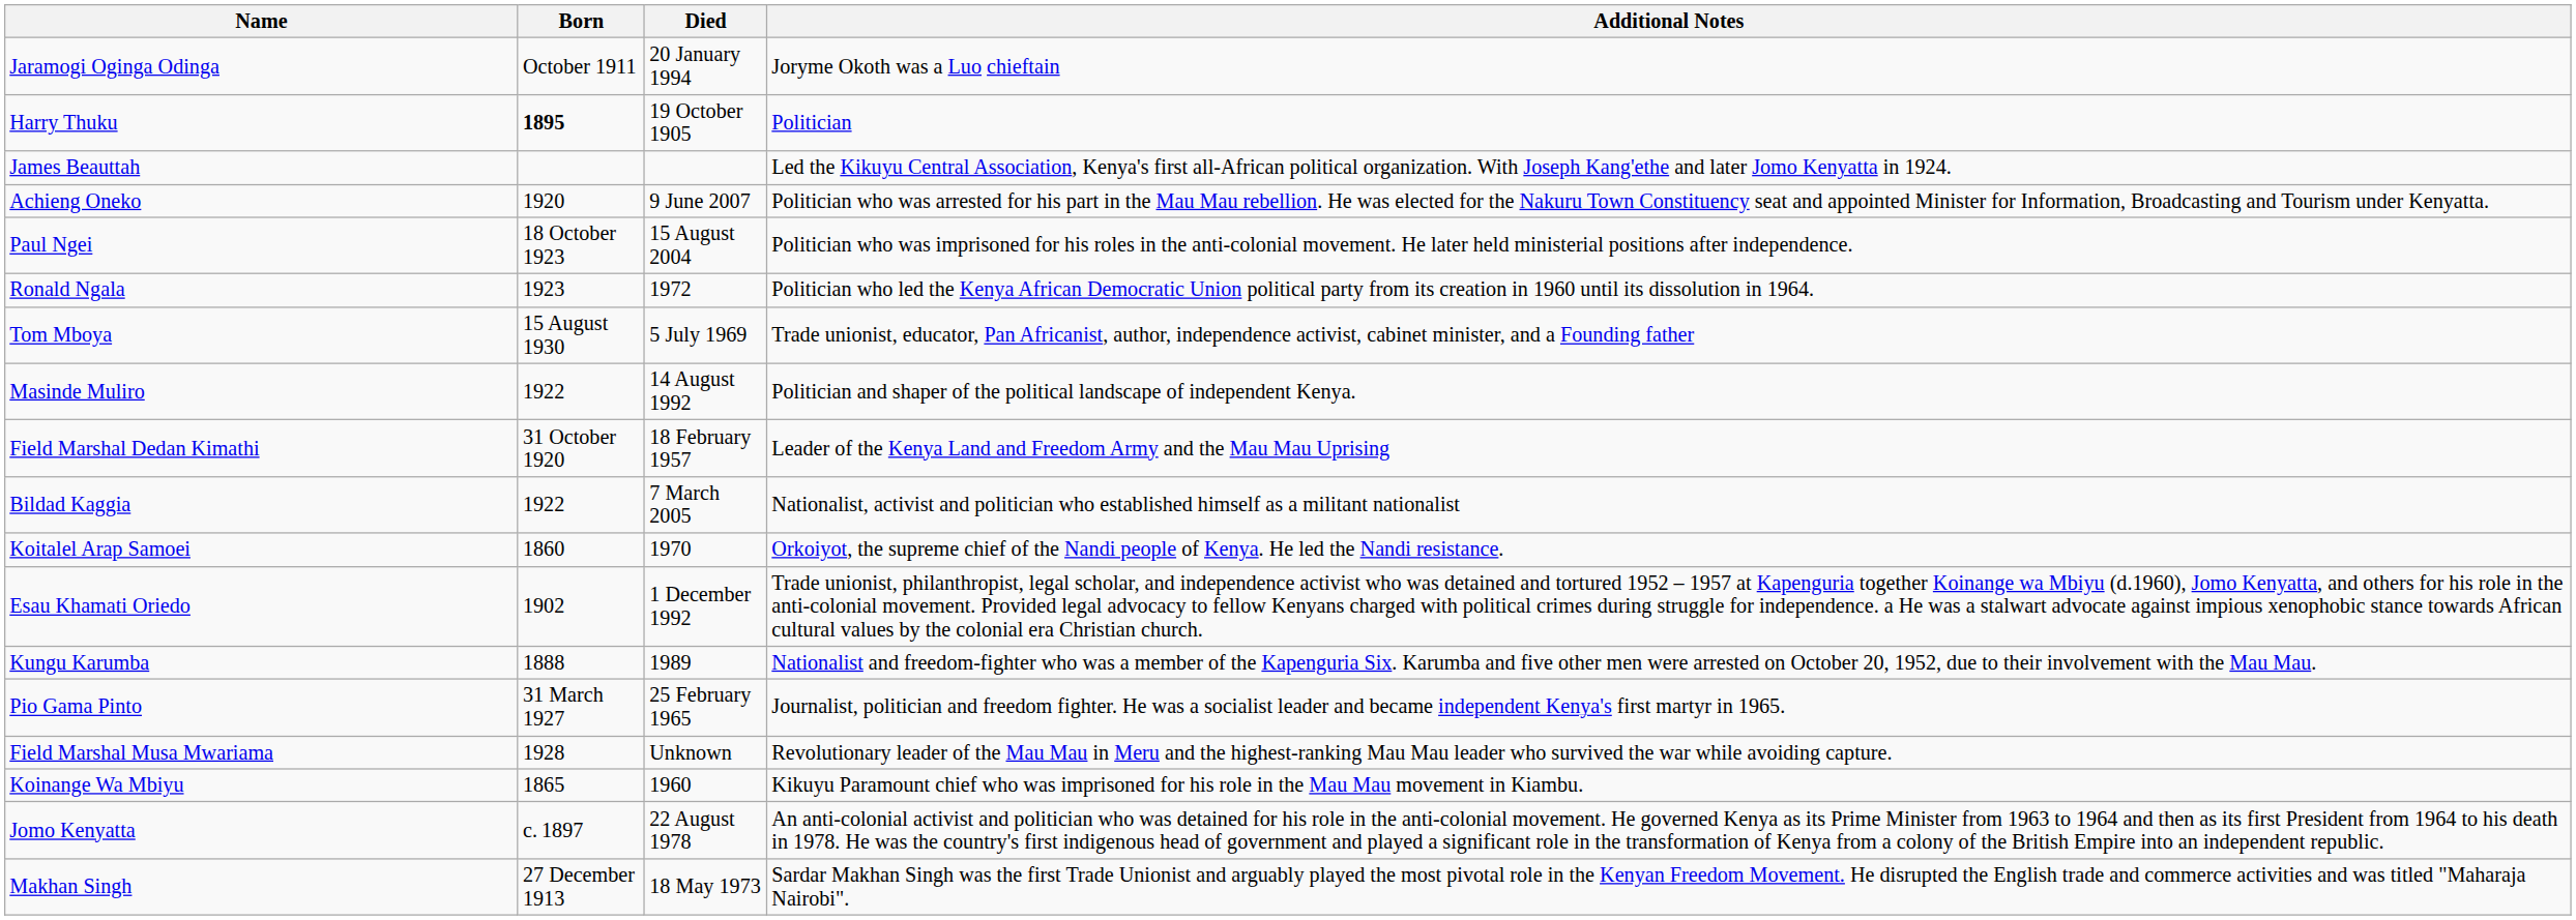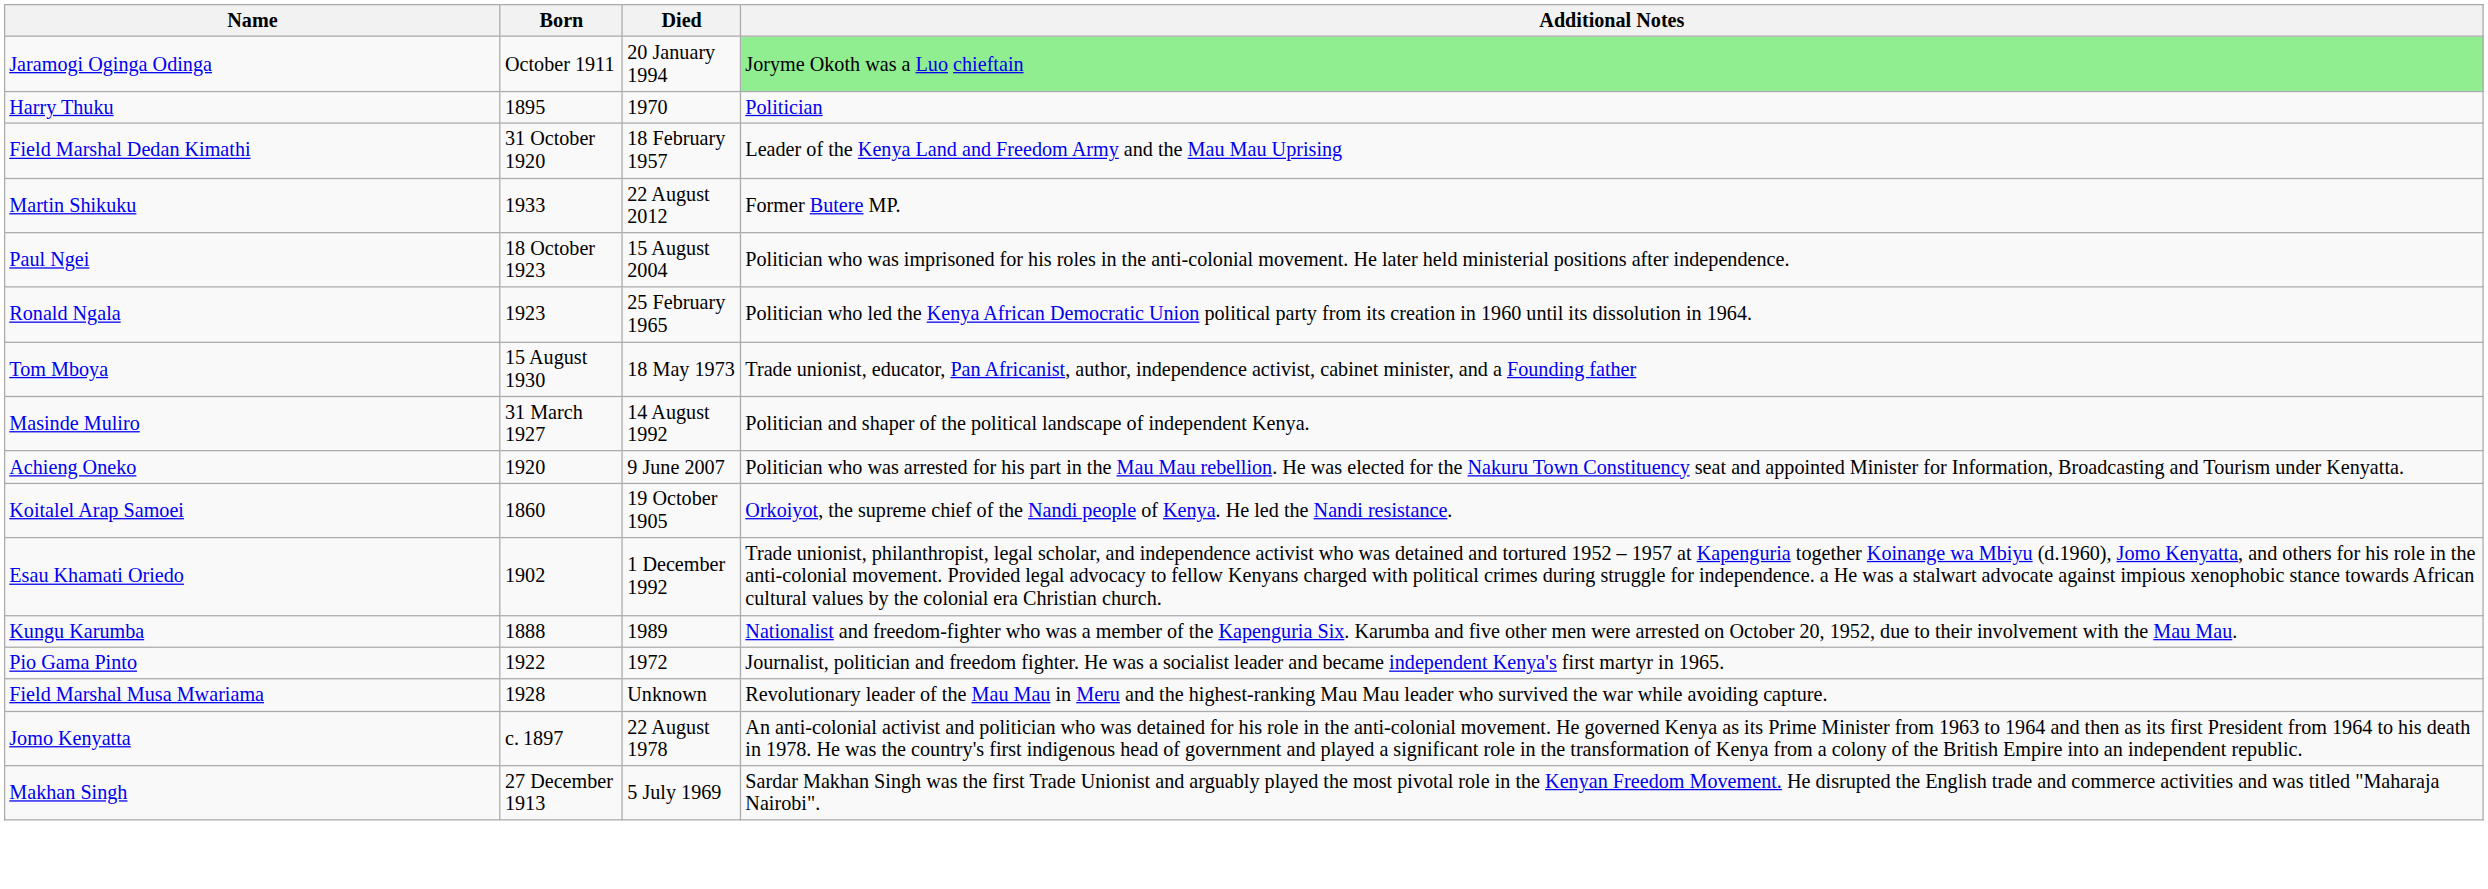Jaramogi Oginga Odinga | Additional Notes: no background -> lightgreen background
Harry Thuku | Born: bold -> normal
Harry Thuku | Died: 19 October 1905 -> 1970
- row: James Beauttah | Led the Kikuyu Central Association, Kenya's first all-African political organization. With Joseph Kang'ethe and later Jomo Kenyatta in 1924.
rows swapped: Field Marshal Dedan Kimathi <-> Achieng Oneko
+ row: Martin Shikuku | 1933 | 22 August 2012 | Former Butere MP.
Ronald Ngala | Died: 1972 -> 25 February 1965
Tom Mboya | Died: 5 July 1969 -> 18 May 1973
Masinde Muliro | Born: 1922 -> 31 March 1927
- row: Bildad Kaggia | 1922 | 7 March 2005 | Nationalist, activist and politician who established himself as a militant nationalist
Koitalel Arap Samoei | Died: 1970 -> 19 October 1905
Pio Gama Pinto | Born: 31 March 1927 -> 1922
Pio Gama Pinto | Died: 25 February 1965 -> 1972
- row: Koinange Wa Mbiyu | 1865 | 1960 | Kikuyu Paramount chief who was imprisoned for his role in the Mau Mau movement in Kiambu.
Makhan Singh | Died: 18 May 1973 -> 5 July 1969
